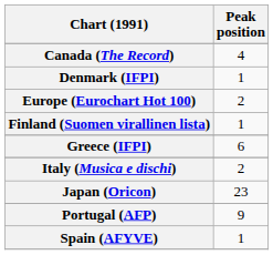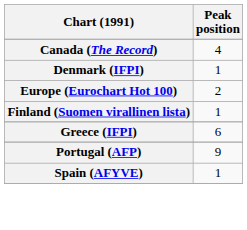- row: Italy (Musica e dischi) | 2
- row: Japan (Oricon) | 23
